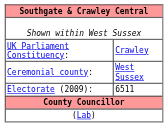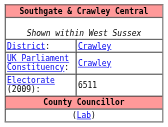+ row: District: | Crawley
- row: Ceremonial county: | West Sussex
